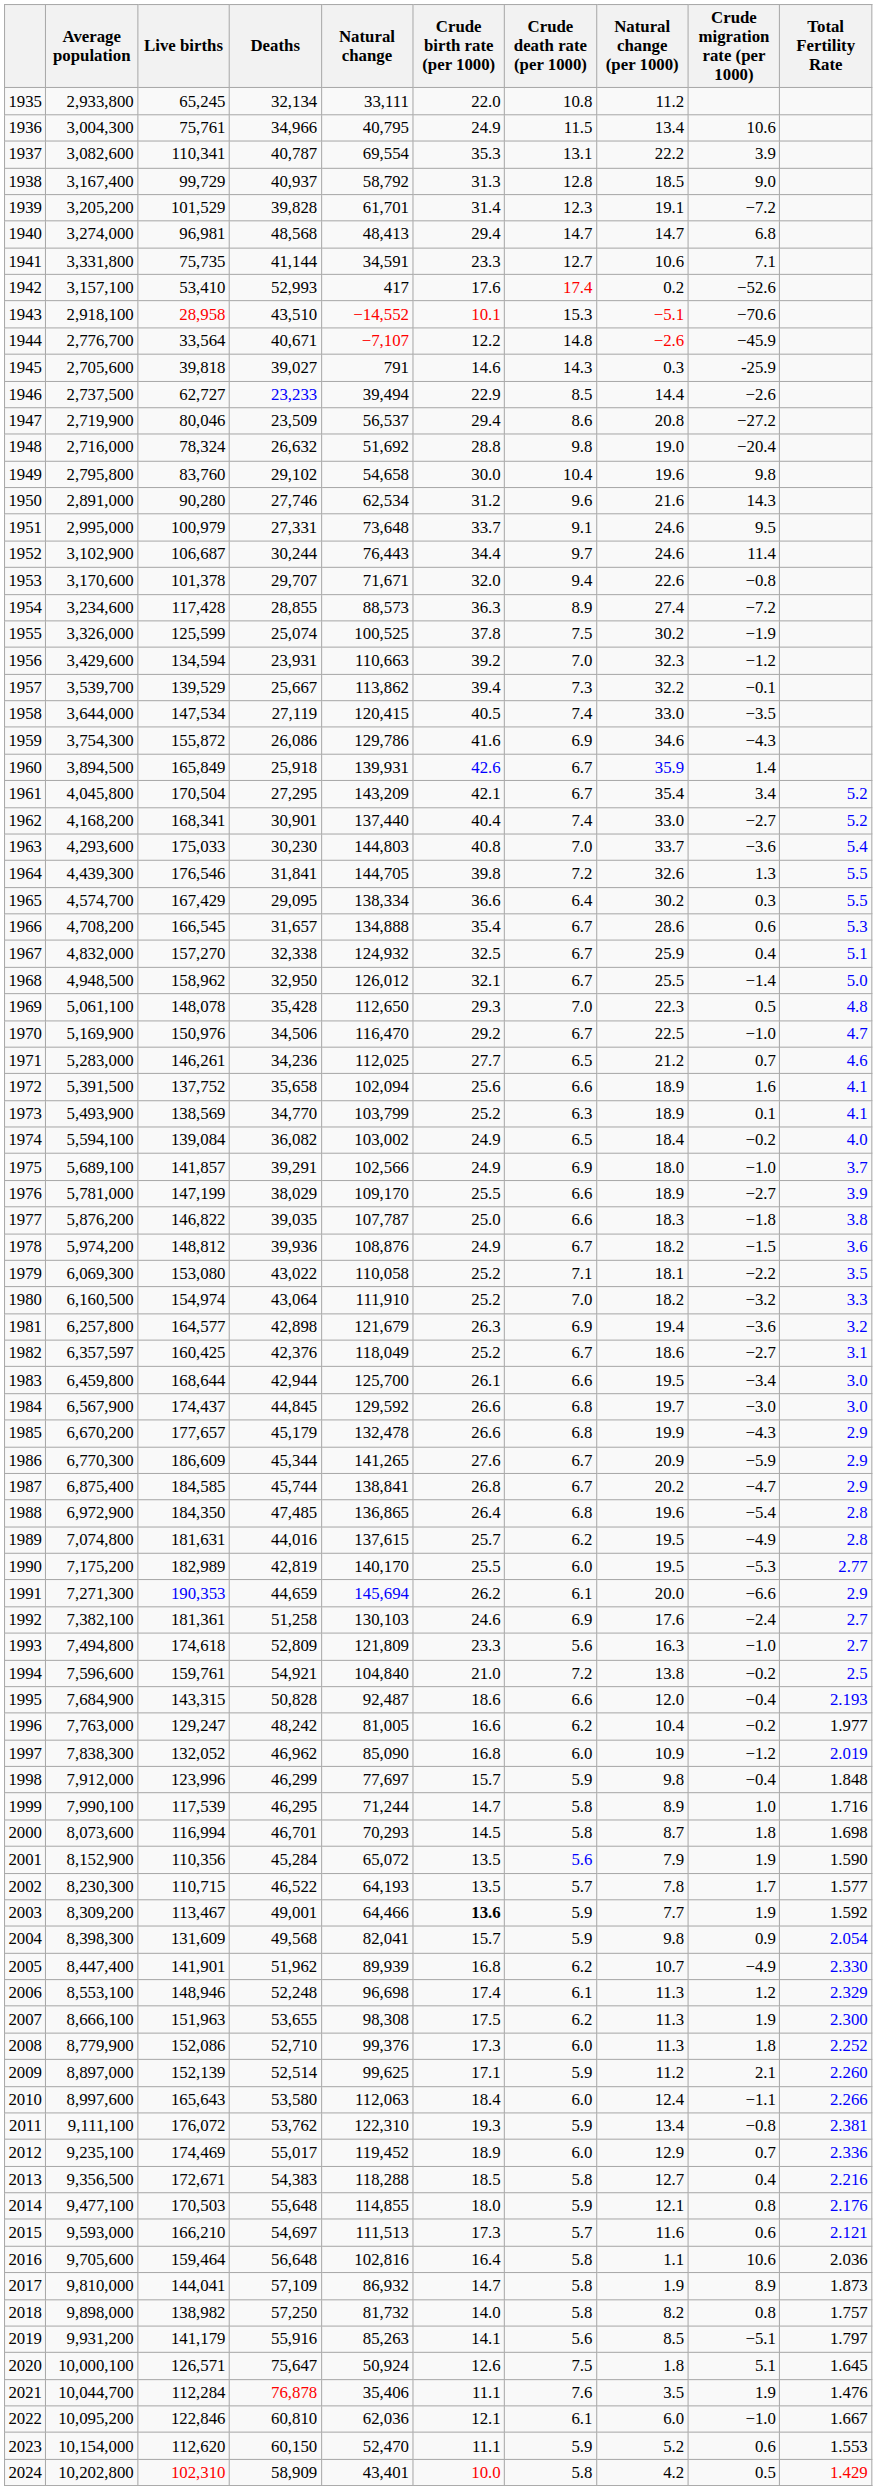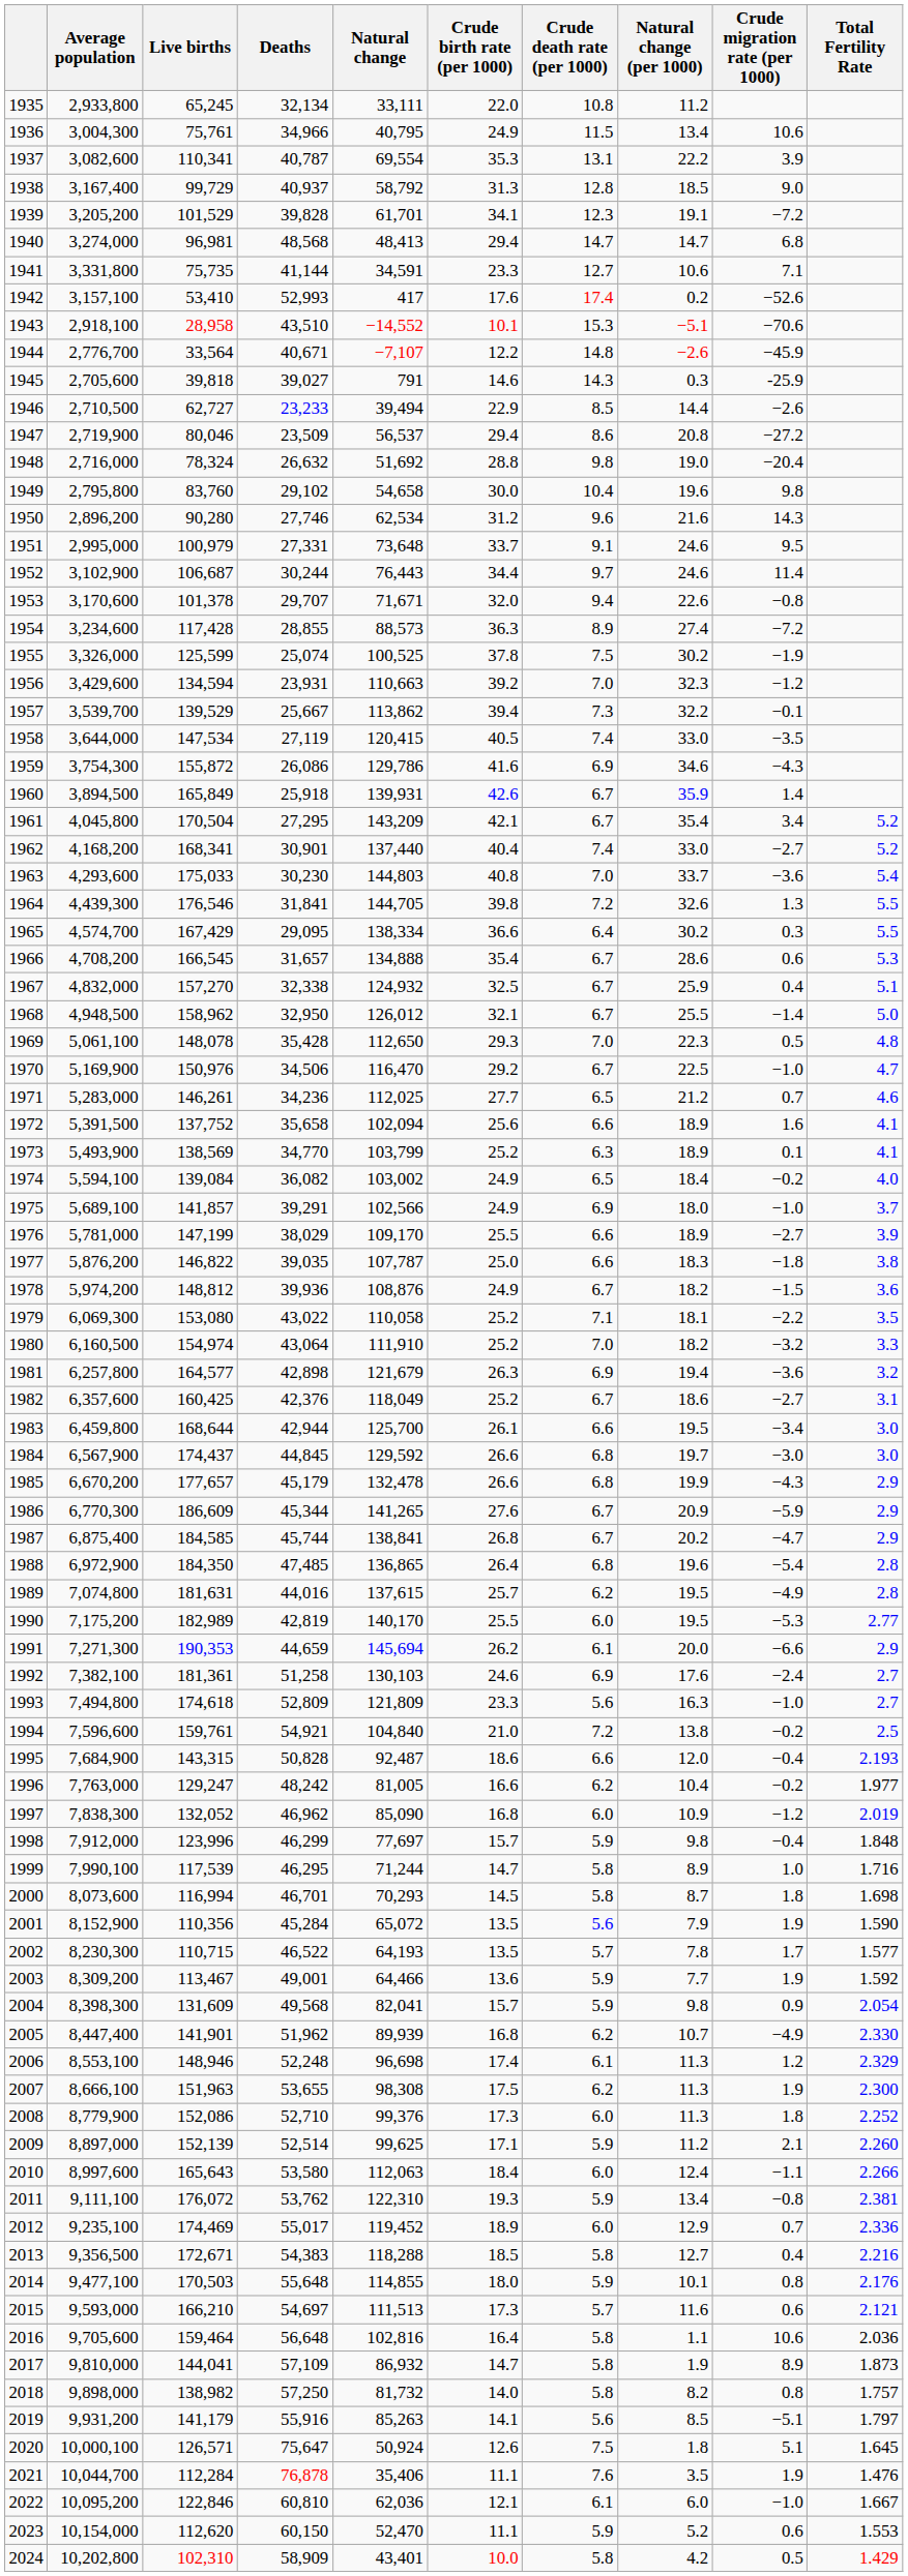1939 | Crude birth rate (per 1000): 31.4 -> 34.1
1946 | Average population: 2,737,500 -> 2,710,500
1950 | Average population: 2,891,000 -> 2,896,200
1982 | Average population: 6,357,597 -> 6,357,600
2003 | Crude birth rate (per 1000): bold -> normal
2014 | Natural change (per 1000): 12.1 -> 10.1
